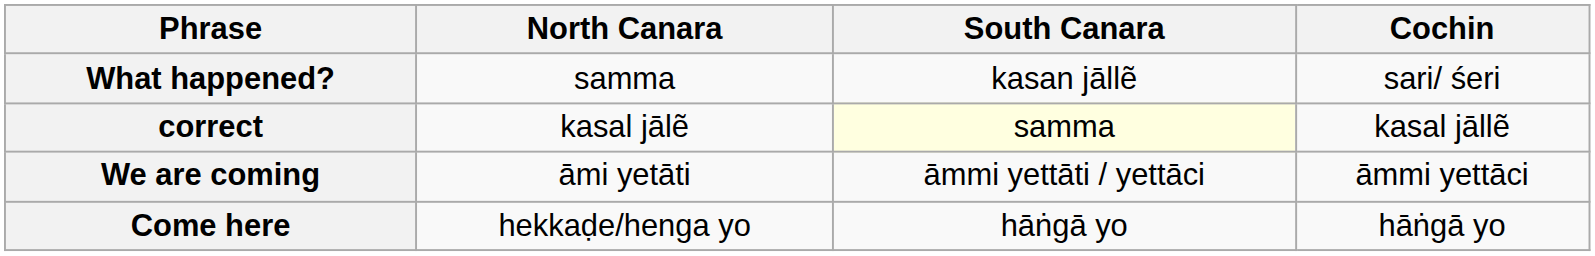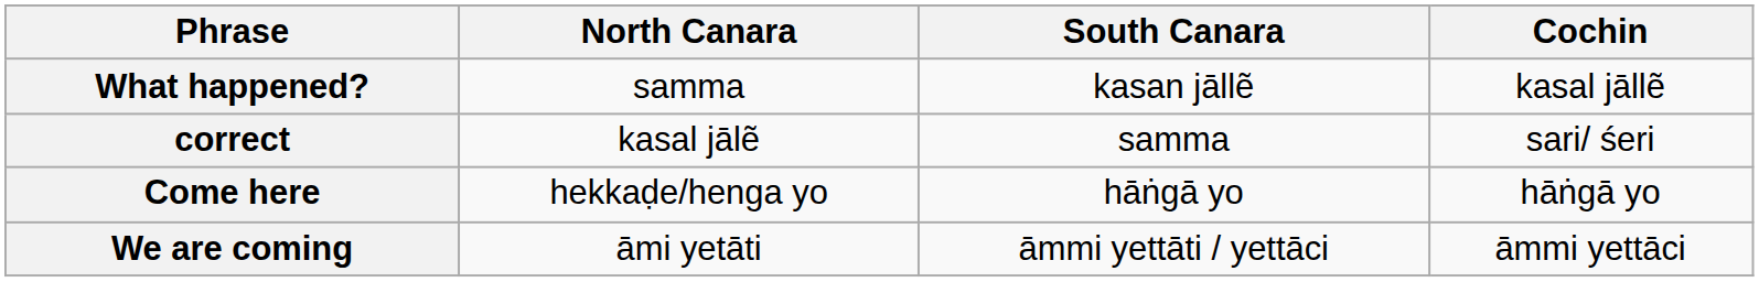What happened? | Cochin: sari/ śeri -> kasal jāllẽ
correct | South Canara: lightyellow background -> no background
correct | Cochin: kasal jāllẽ -> sari/ śeri
rows swapped: We are coming <-> Come here
